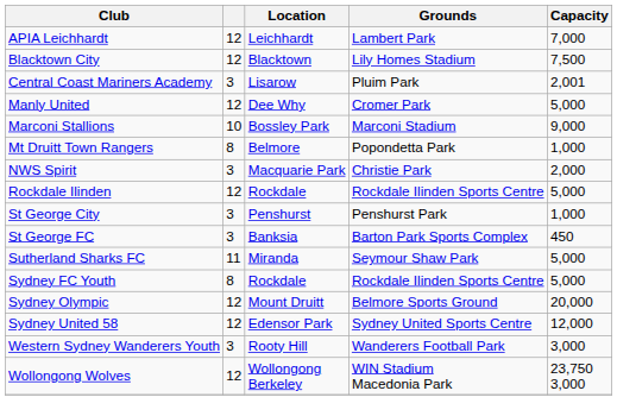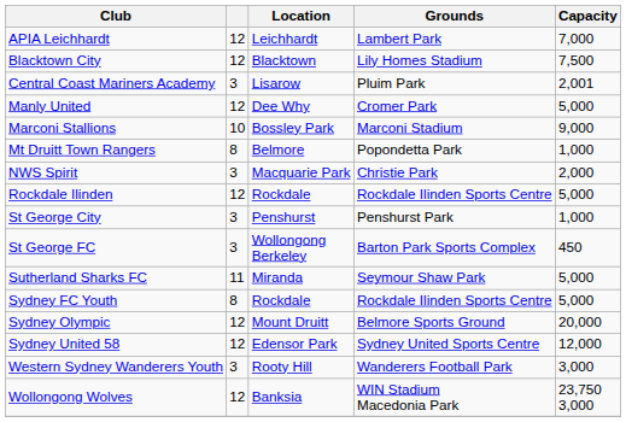St George FC | Location: Banksia -> Wollongong Berkeley
Wollongong Wolves | Location: Wollongong Berkeley -> Banksia
